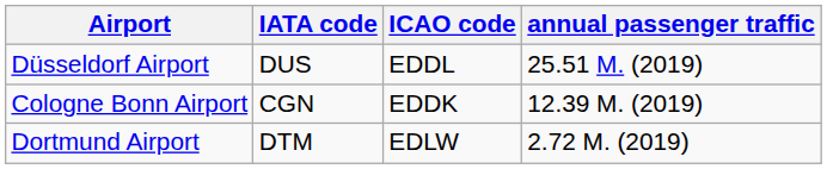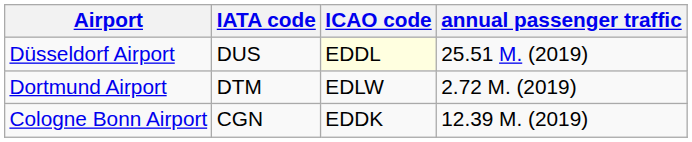Düsseldorf Airport | ICAO code: no background -> lightyellow background
rows swapped: Cologne Bonn Airport <-> Dortmund Airport
